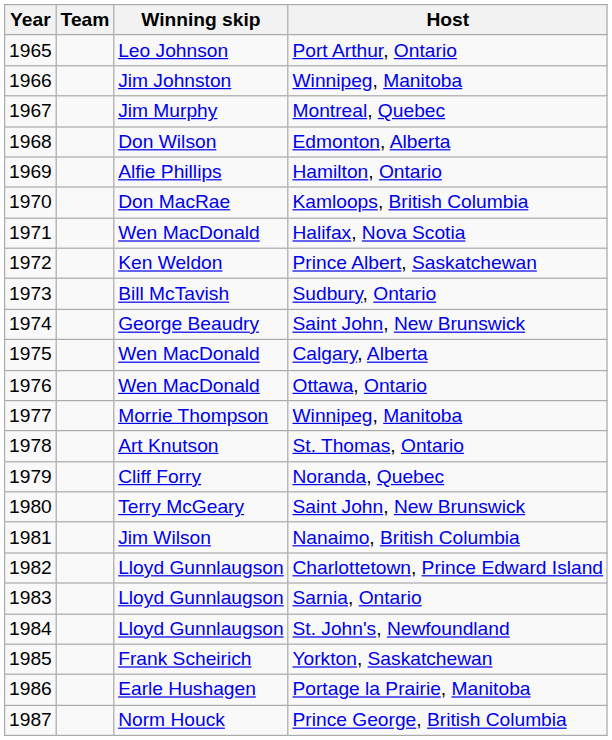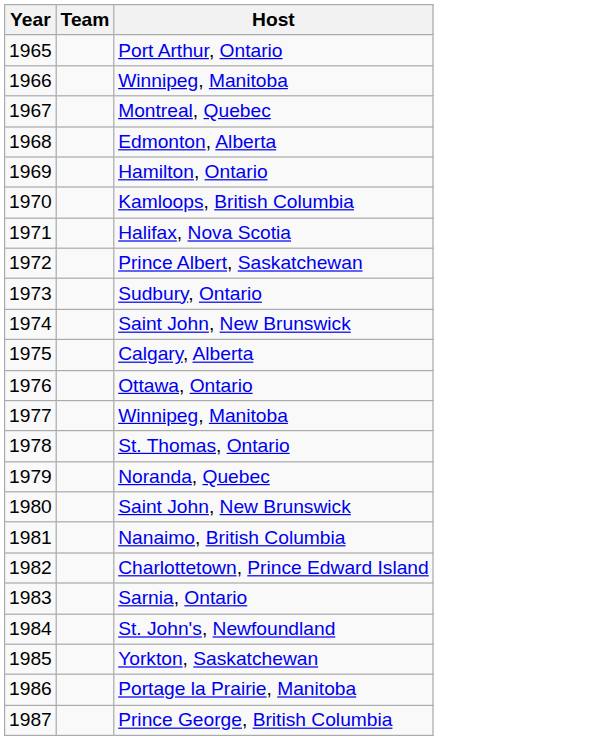- column: Winning skip | Leo Johnson | Jim Johnston | Jim Murphy | Don Wilson | Alfie Phillips | Don MacRae | Wen MacDonald | Ken Weldon | Bill McTavish | George Beaudry | Wen MacDonald | Wen MacDonald | Morrie Thompson | Art Knutson | Cliff Forry | Terry McGeary | Jim Wilson | Lloyd Gunnlaugson | Lloyd Gunnlaugson | Lloyd Gunnlaugson | Frank Scheirich | Earle Hushagen | Norm Houck
